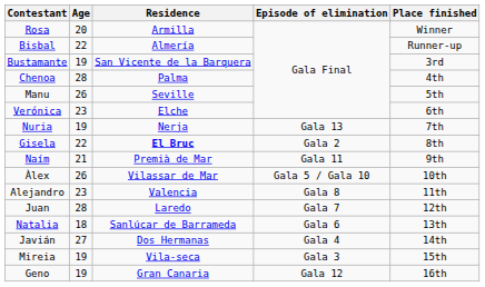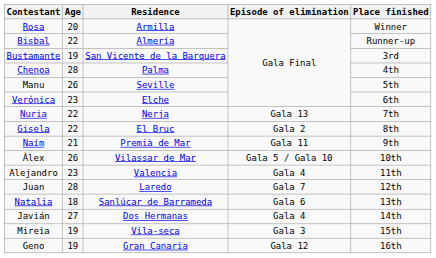Nuria | Age: 19 -> 22
Gisela | Residence: bold -> normal
Alejandro | Episode of elimination: Gala 8 -> Gala 4
